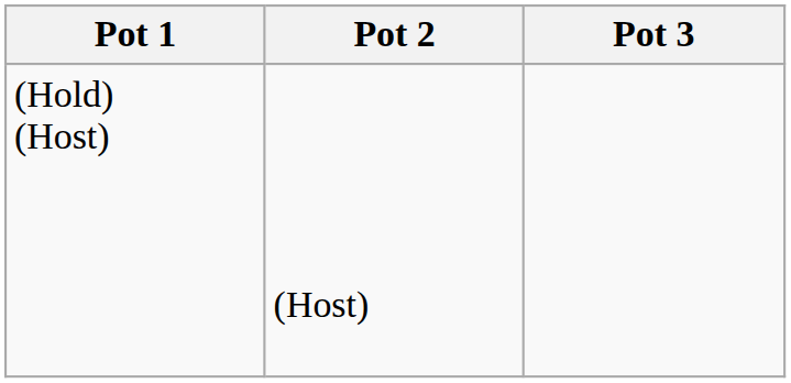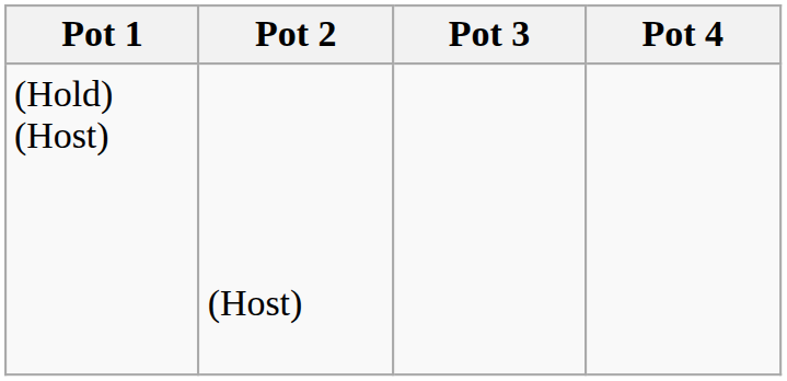+ column: Pot 4
